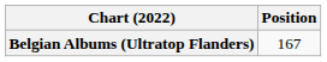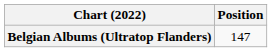Belgian Albums (Ultratop Flanders) | Position: 167 -> 147
